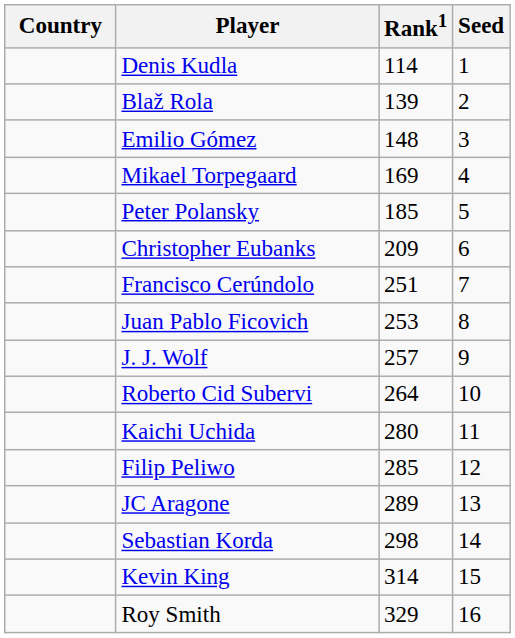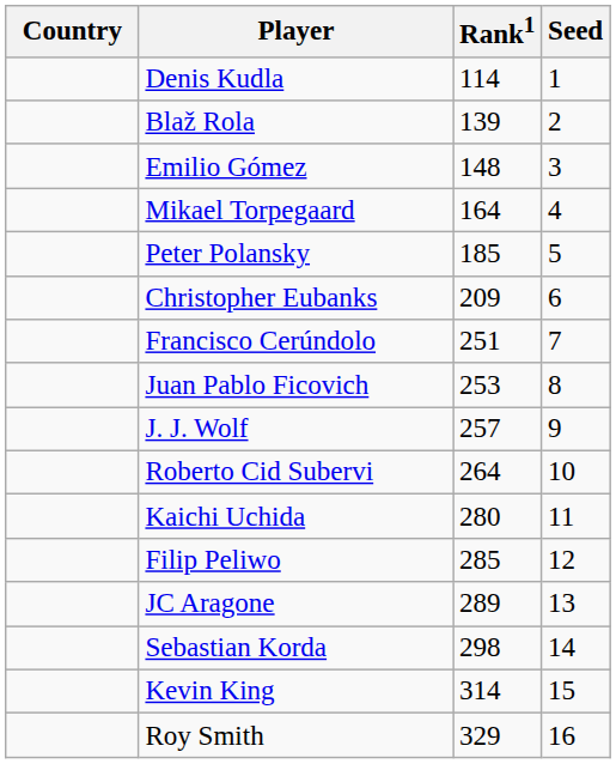Mikael Torpegaard | Rank1: 169 -> 164
